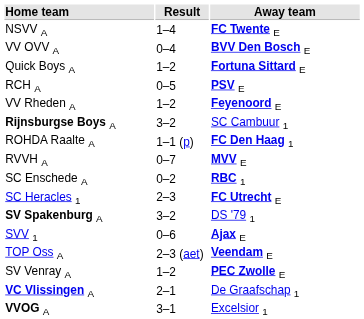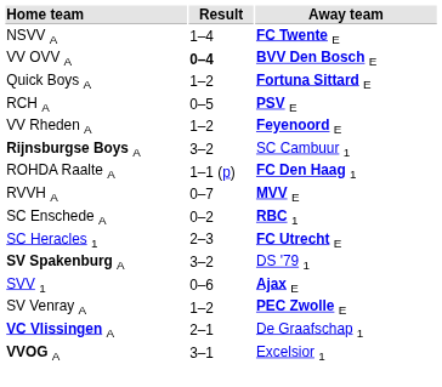VV OVV A | Result: normal -> bold
- row: TOP Oss A | 2–3 (aet) | Veendam E
